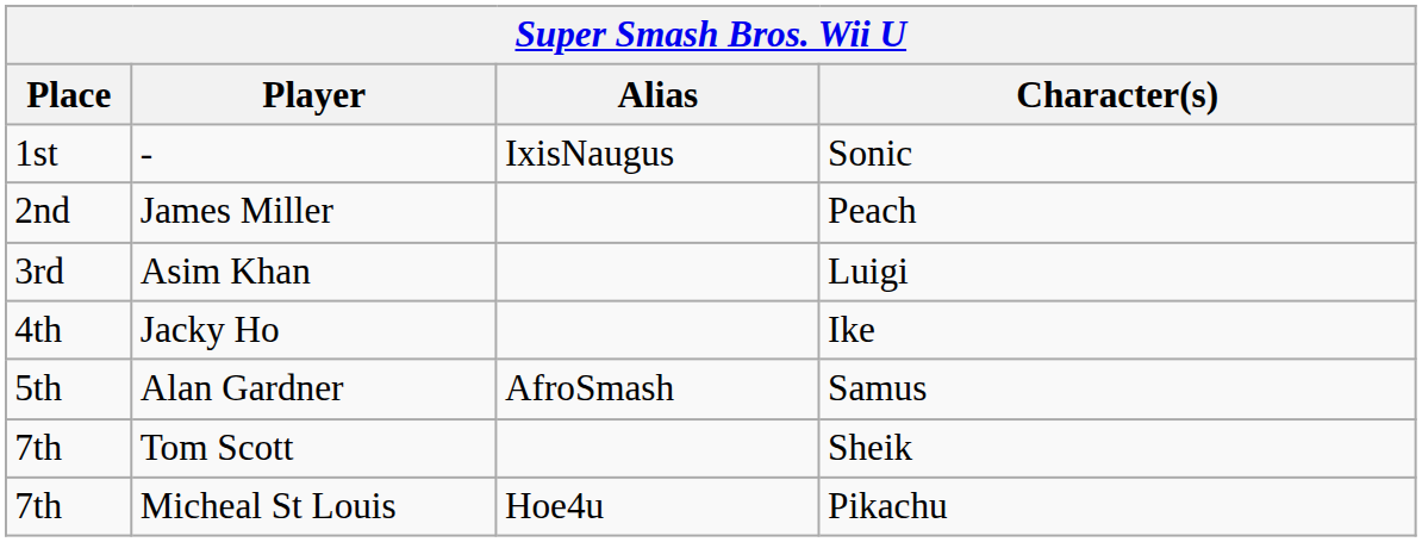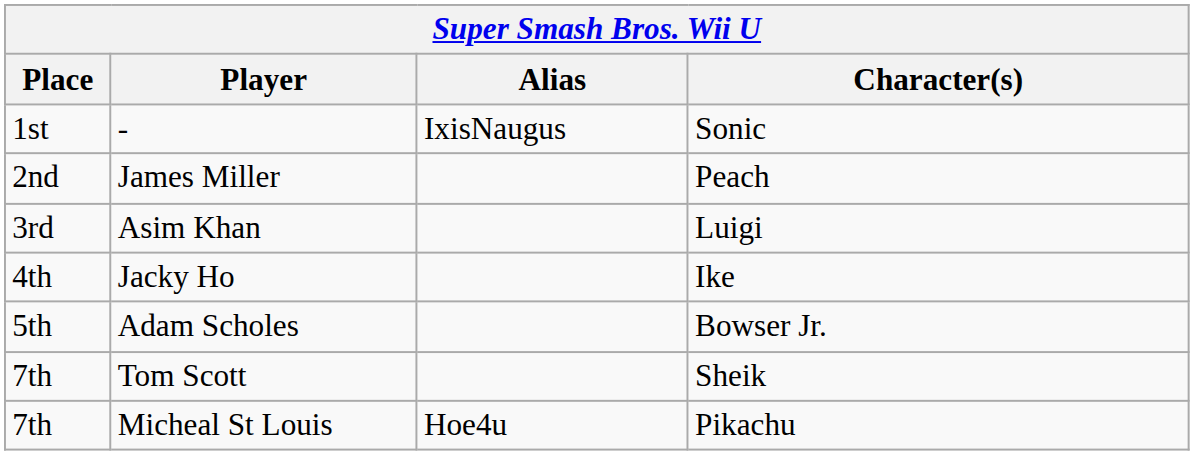- row: 5th | Alan Gardner | AfroSmash | Samus
+ row: 5th | Adam Scholes | Bowser Jr.
